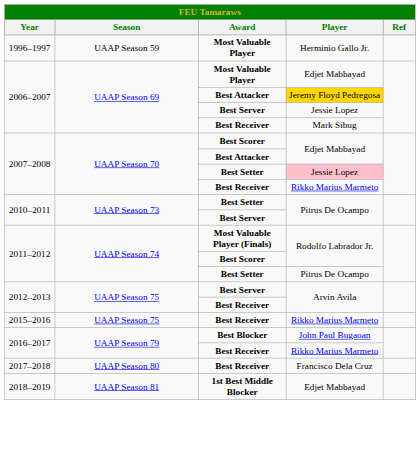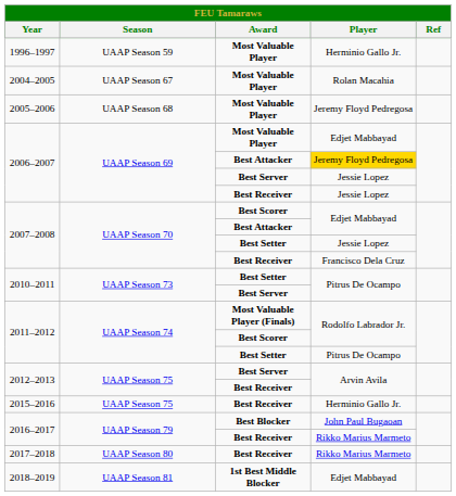+ row: 2004–2005 | UAAP Season 67 | Most Valuable Player | Rolan Macahia
+ row: 2005–2006 | UAAP Season 68 | Most Valuable Player | Jeremy Floyd Pedregosa
2006–2007 / Best Receiver | Player: Mark Sibug -> Jessie Lopez
2007–2008 / Best Setter | Player: pink background -> no background
2007–2008 / Best Receiver | Player: Rikko Marius Marmeto -> Francisco Dela Cruz
2015–2016 | Player: Rikko Marius Marmeto -> Herminio Gallo Jr.
2017–2018 | Player: Francisco Dela Cruz -> Rikko Marius Marmeto
